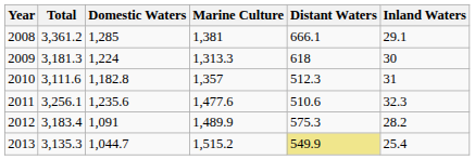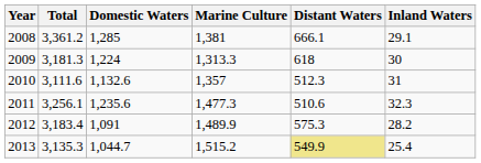2010 | Domestic Waters: 1,182.8 -> 1,132.6
2011 | Marine Culture: 1,477.6 -> 1,477.3
